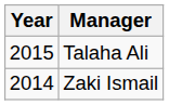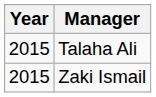Zaki Ismail | Year: 2014 -> 2015
